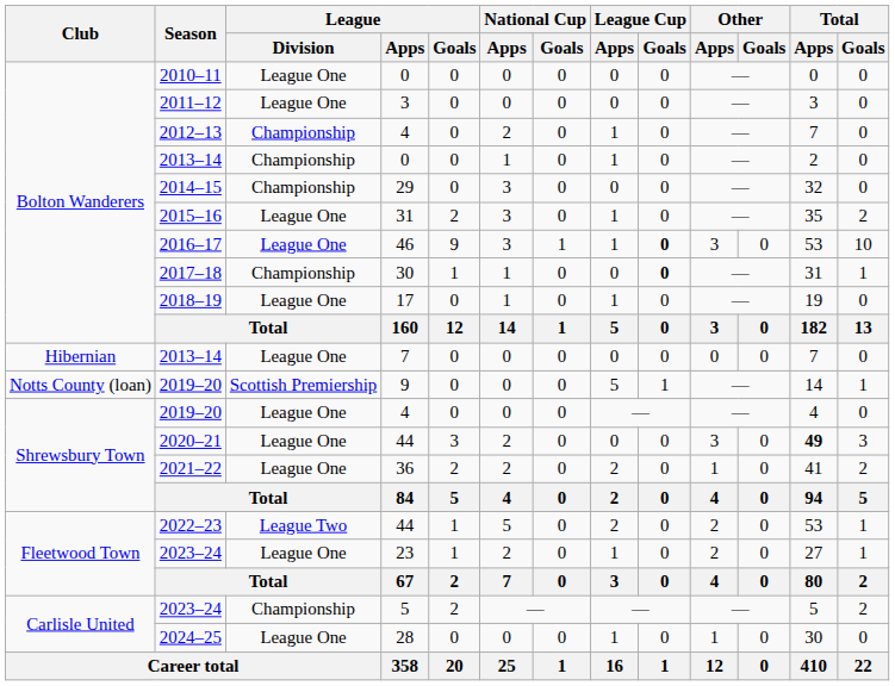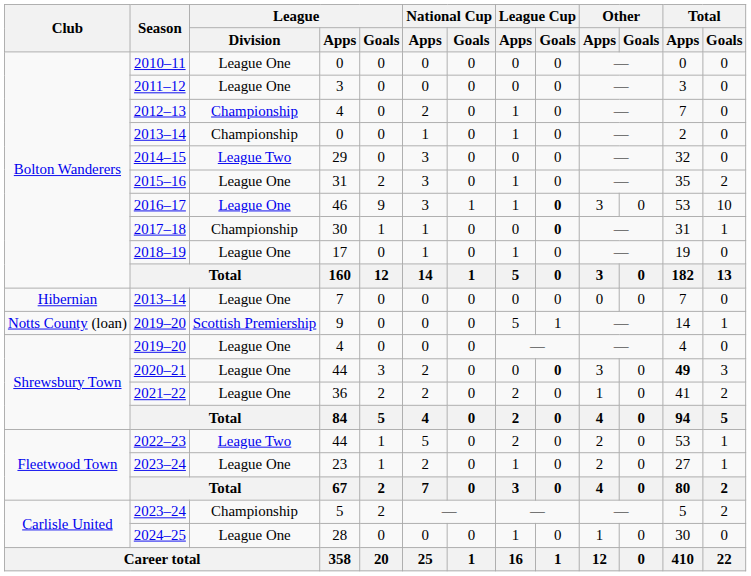2014–15 | League / Division: Championship -> League Two
2020–21 | League Cup / Goals: normal -> bold
